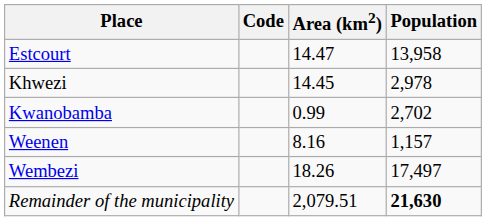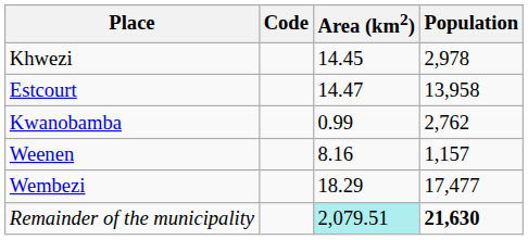rows swapped: Estcourt <-> Khwezi
Kwanobamba | Population: 2,702 -> 2,762
Wembezi | Area (km2): 18.26 -> 18.29
Wembezi | Population: 17,497 -> 17,477
Remainder of the municipality | Area (km2): no background -> paleturquoise background
